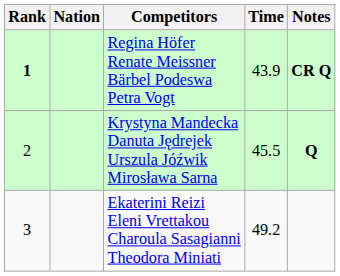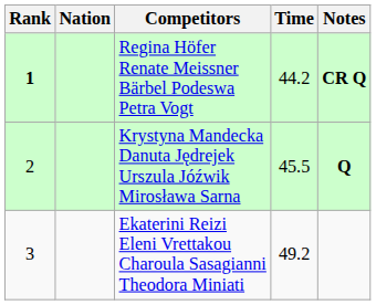Regina Höfer Renate Meissner Bärbel Podeswa Petra Vogt | Time: 43.9 -> 44.2
